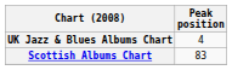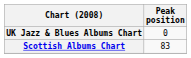UK Jazz & Blues Albums Chart | Peak position: 4 -> 0
